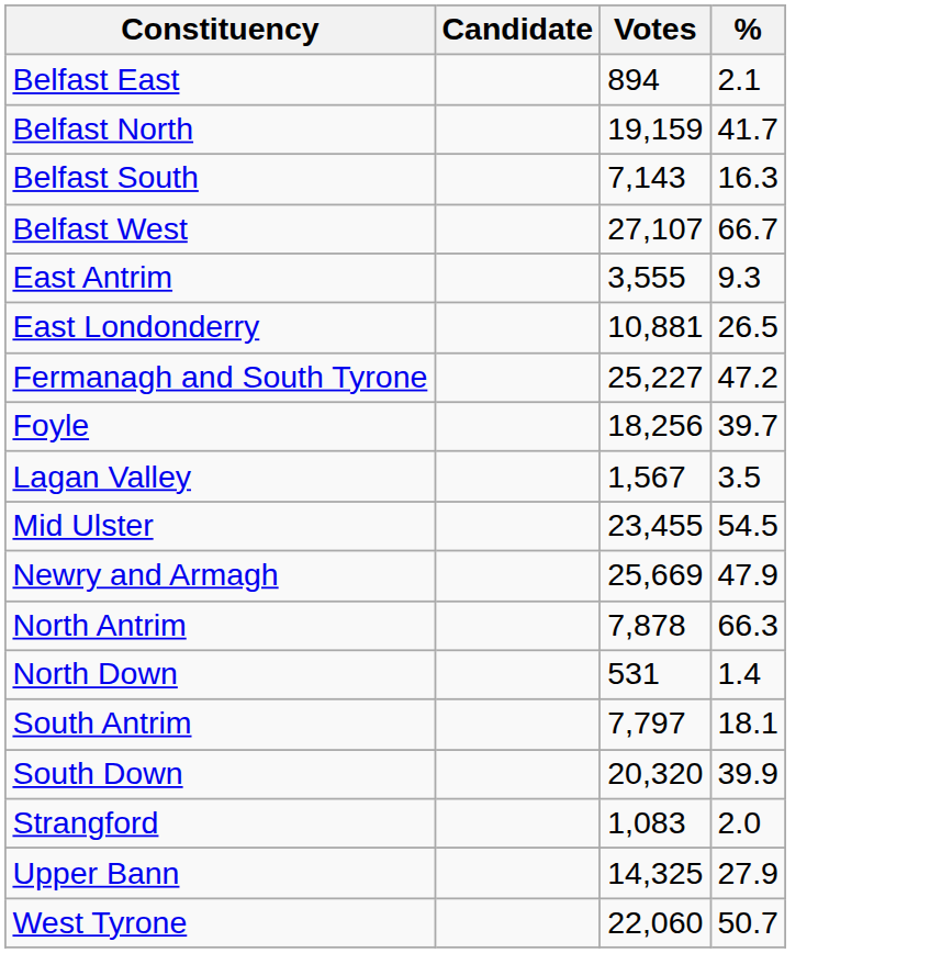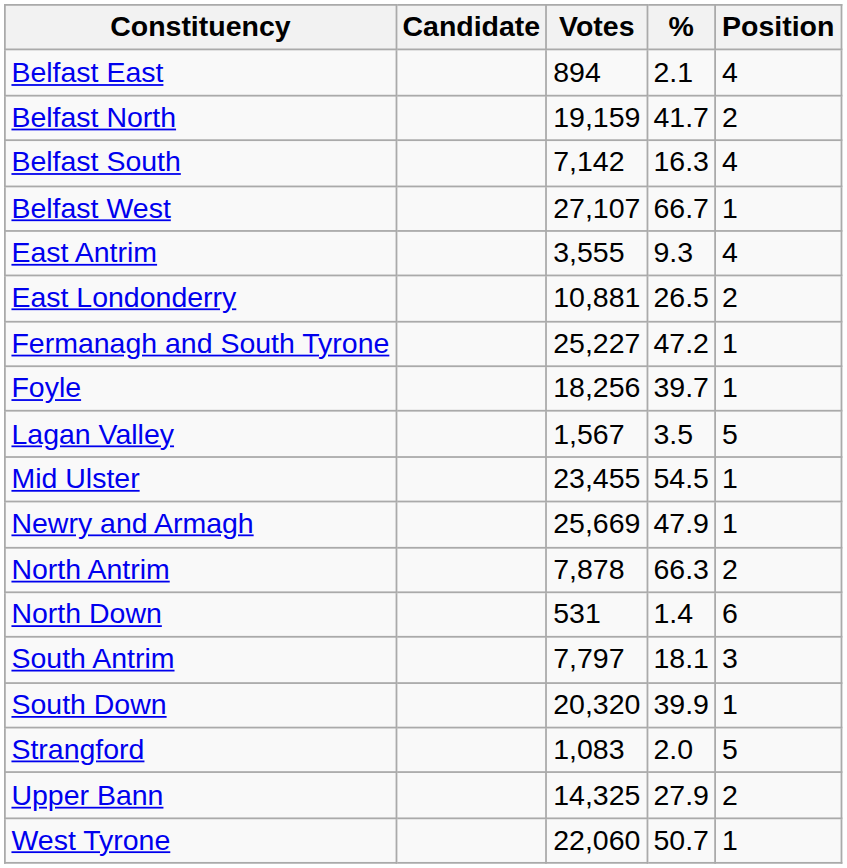+ column: Position | 4 | 2 | 4 | 1 | 4 | 2 | 1 | 1 | 5 | 1 | 1 | 2 | 6 | 3 | 1 | 5 | 2 | 1
Belfast South | Votes: 7,143 -> 7,142
